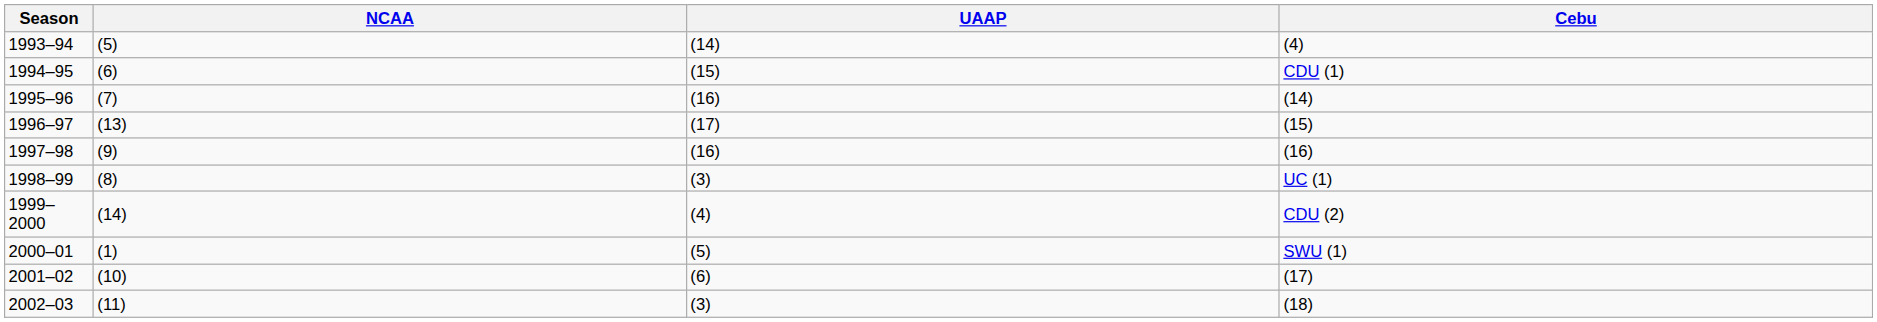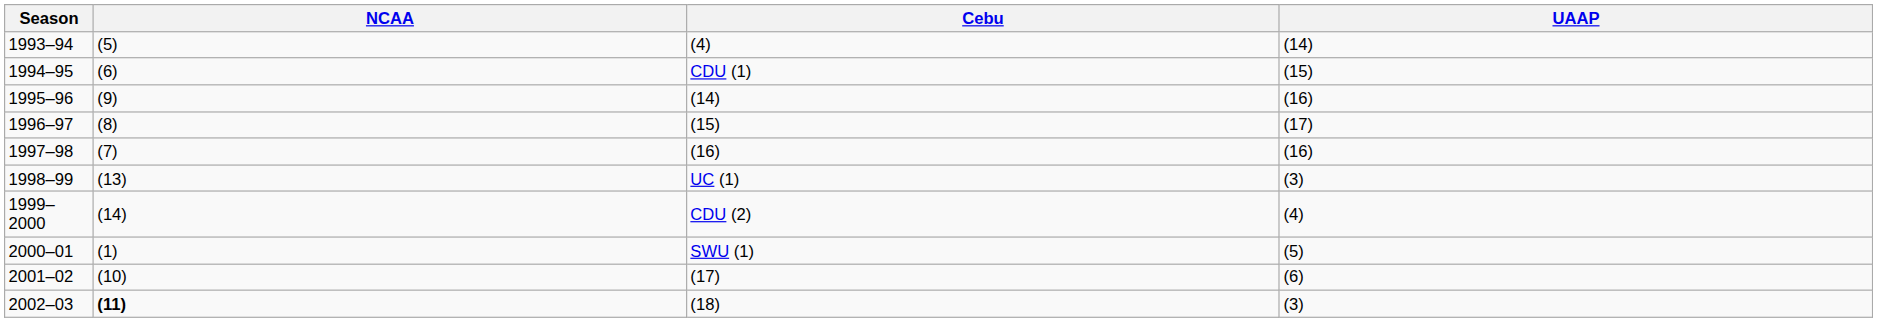columns swapped: UAAP <-> Cebu
1995–96 | NCAA: (7) -> (9)
1996–97 | NCAA: (13) -> (8)
1997–98 | NCAA: (9) -> (7)
1998–99 | NCAA: (8) -> (13)
2002–03 | NCAA: normal -> bold
